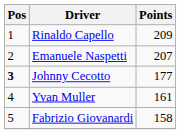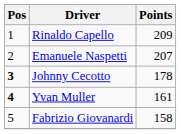Johnny Cecotto | Points: 177 -> 178
Yvan Muller | Pos: normal -> bold
